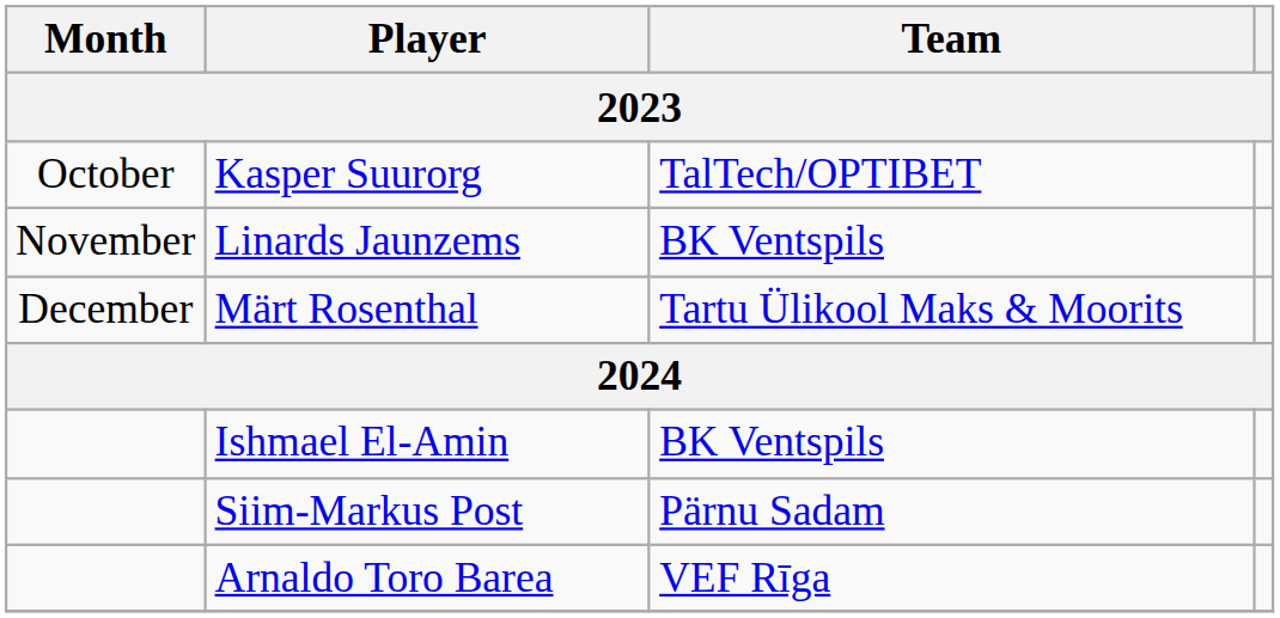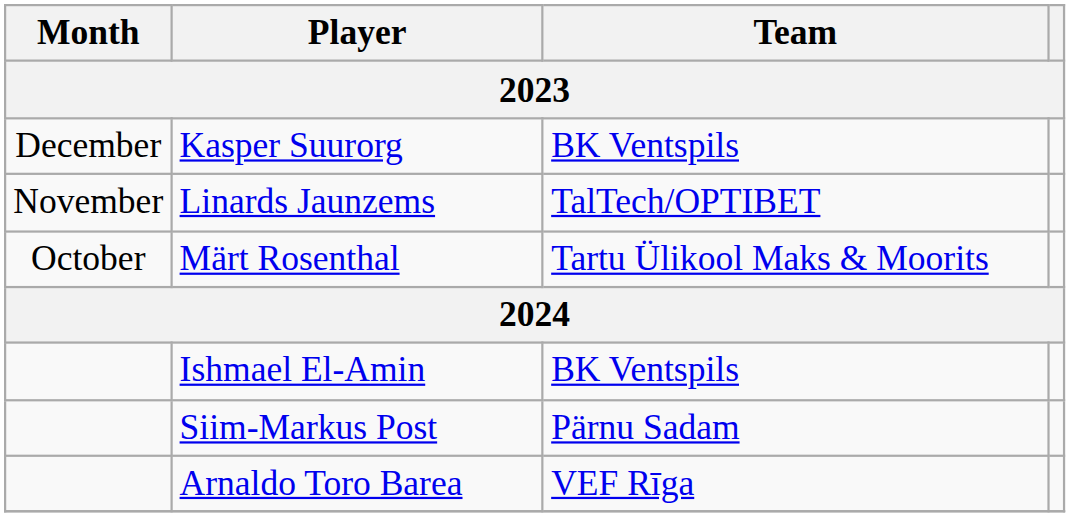Kasper Suurorg | Month: October -> December
Kasper Suurorg | Team: TalTech/OPTIBET -> BK Ventspils
Linards Jaunzems | Team: BK Ventspils -> TalTech/OPTIBET
Märt Rosenthal | Month: December -> October
